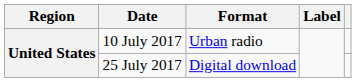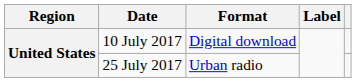10 July 2017 | Format: Urban radio -> Digital download
25 July 2017 | Format: Digital download -> Urban radio
